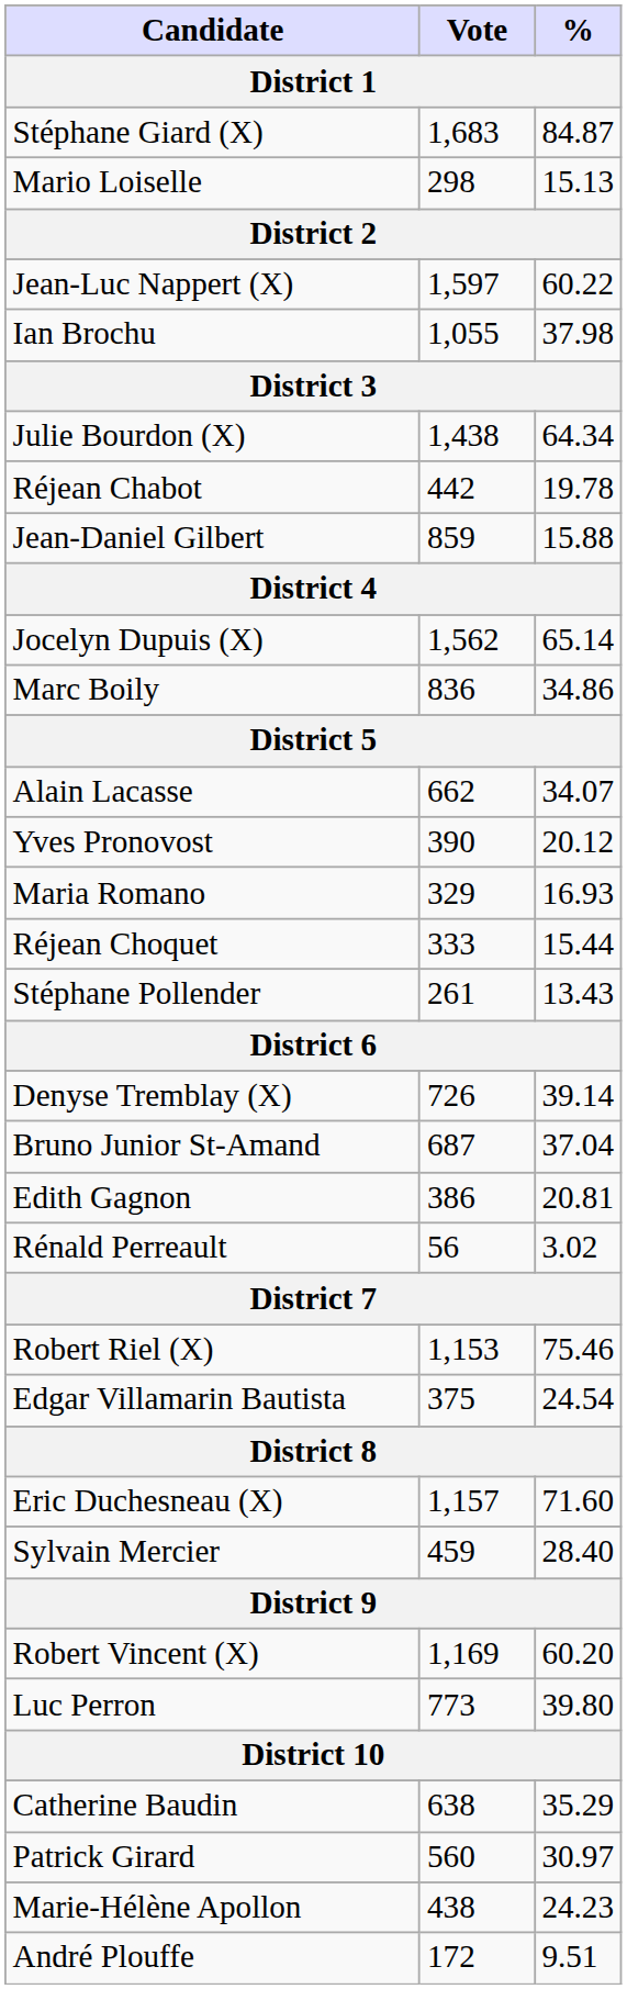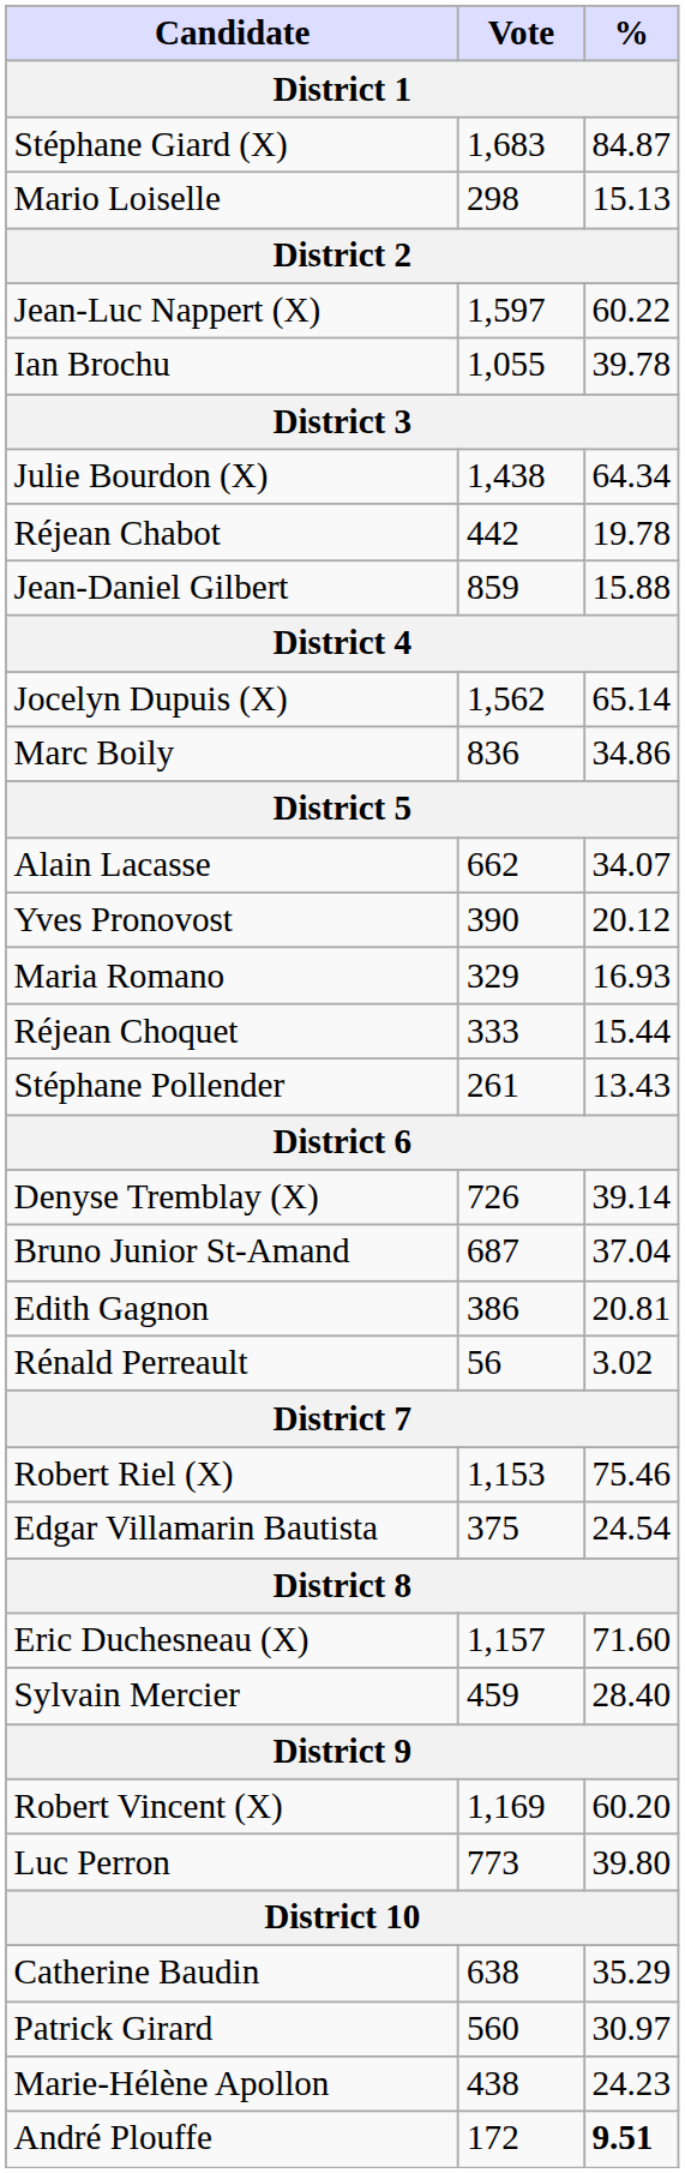Ian Brochu | %: 37.98 -> 39.78
André Plouffe | %: normal -> bold
